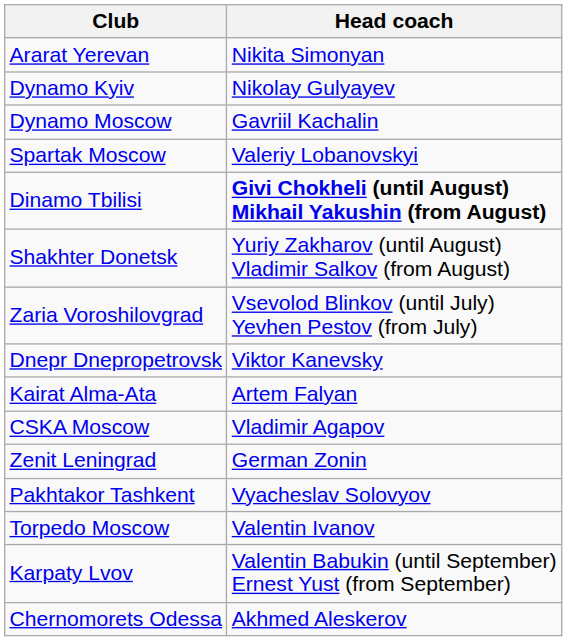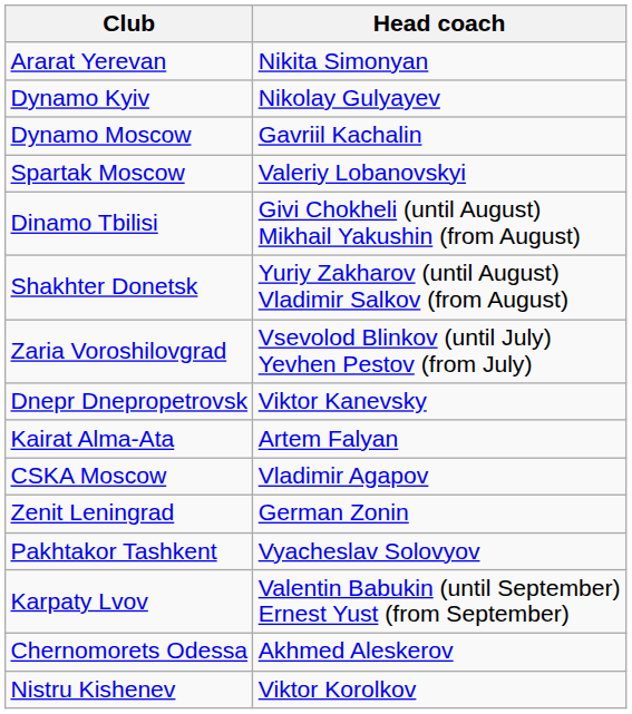Dinamo Tbilisi | Head coach: bold -> normal
- row: Torpedo Moscow | Valentin Ivanov
+ row: Nistru Kishenev | Viktor Korolkov
